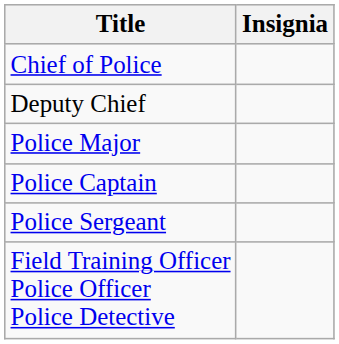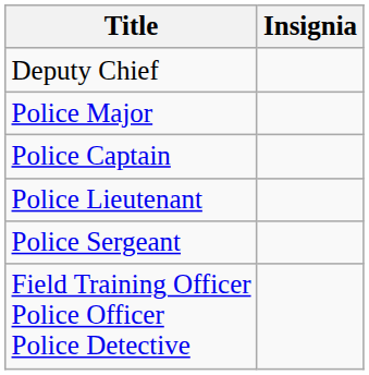- row: Chief of Police
+ row: Police Lieutenant
